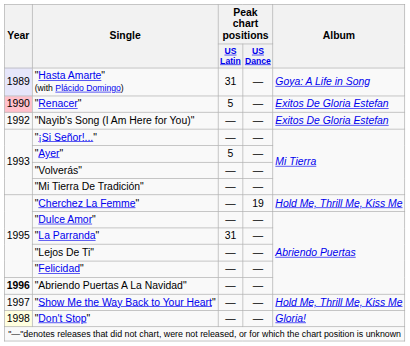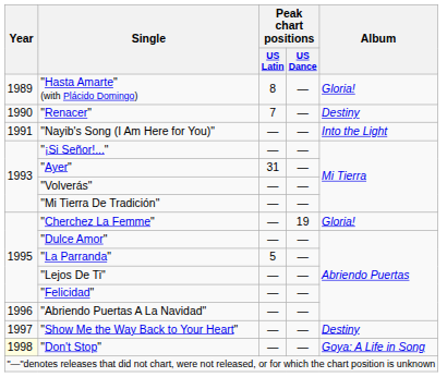"Hasta Amarte" (with Plácido Domingo) | Year: lavender background -> no background
"Hasta Amarte" (with Plácido Domingo) | Peak chart positions / US Latin: 31 -> 8
"Hasta Amarte" (with Plácido Domingo) | Album: Goya: A Life in Song -> Gloria!
"Renacer" | Year: pink background -> no background
"Renacer" | Peak chart positions / US Latin: 5 -> 7
"Renacer" | Album: Exitos De Gloria Estefan -> Destiny
"Nayib's Song (I Am Here for You)" | Year: 1992 -> 1991
"Nayib's Song (I Am Here for You)" | Album: Exitos De Gloria Estefan -> Into the Light
"Ayer" | Peak chart positions / US Latin: 5 -> 31
"Cherchez La Femme" | Album: Hold Me, Thrill Me, Kiss Me -> Gloria!
"La Parranda" | Peak chart positions / US Latin: 31 -> 5
"Abriendo Puertas A La Navidad" | Year: bold -> normal
"Show Me the Way Back to Your Heart" | Album: Hold Me, Thrill Me, Kiss Me -> Destiny
"Don't Stop" | Album: Gloria! -> Goya: A Life in Song
